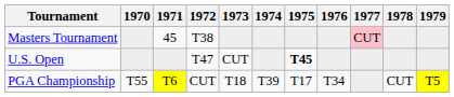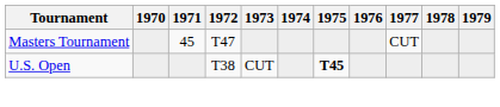Masters Tournament | 1972: T38 -> T47
Masters Tournament | 1977: pink background -> no background
U.S. Open | 1972: T47 -> T38
- row: PGA Championship | T55 | T6 | CUT | T18 | T39 | T17 | T34 | CUT | T5
